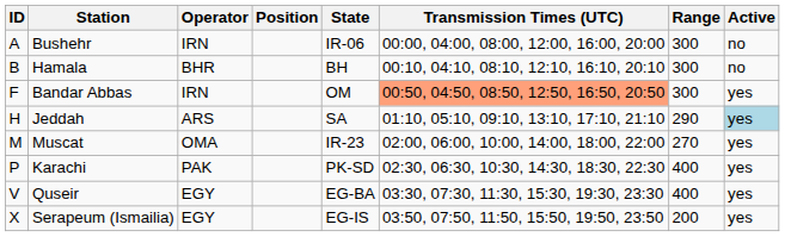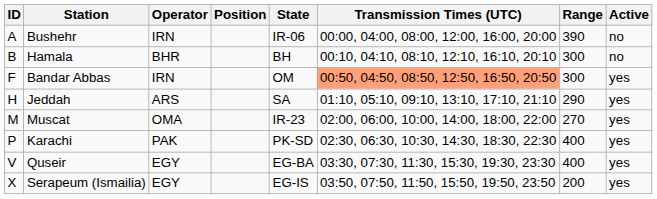Bushehr | Range: 300 -> 390
Jeddah | Active: lightblue background -> no background
